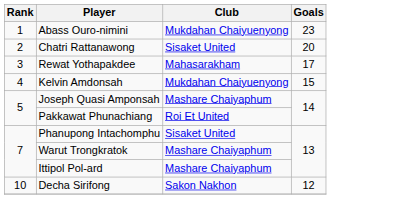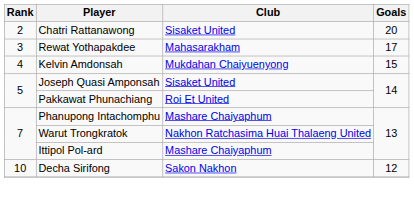- row: 1 | Abass Ouro-nimini | Mukdahan Chaiyuenyong | 23
Joseph Quasi Amponsah | Club: Mashare Chaiyaphum -> Sisaket United
Phanupong Intachomphu | Club: Sisaket United -> Mashare Chaiyaphum
Warut Trongkratok | Club: Mashare Chaiyaphum -> Nakhon Ratchasima Huai Thalaeng United
